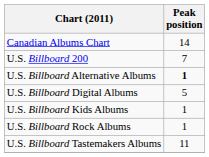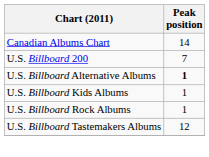- row: U.S. Billboard Digital Albums | 5
U.S. Billboard Tastemakers Albums | Peak position: 11 -> 12
